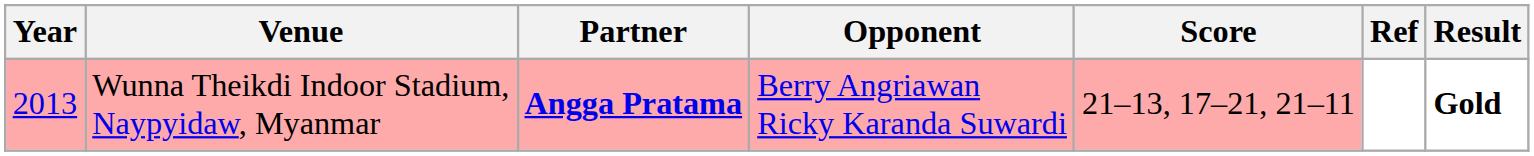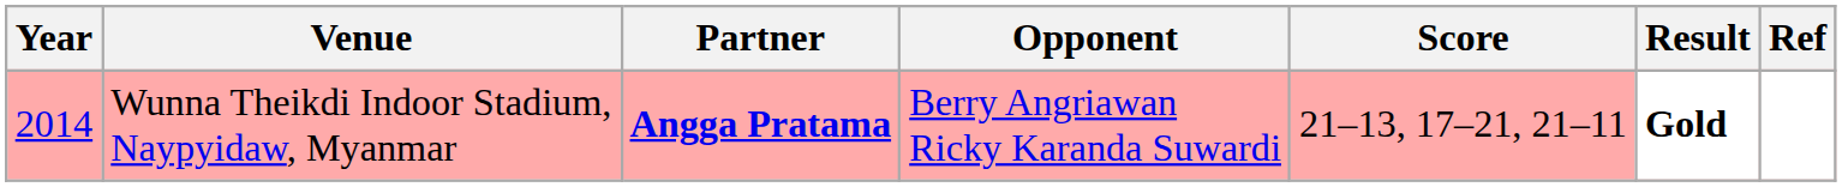columns swapped: Result <-> Ref
Wunna Theikdi Indoor Stadium, Naypyidaw, Myanmar | Year: 2013 -> 2014
